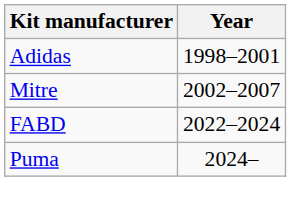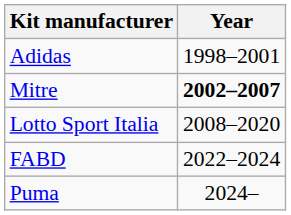Mitre | Year: normal -> bold
+ row: Lotto Sport Italia | 2008–2020
